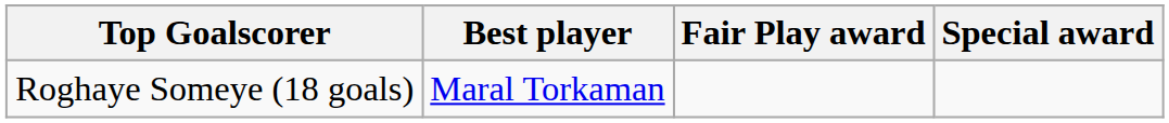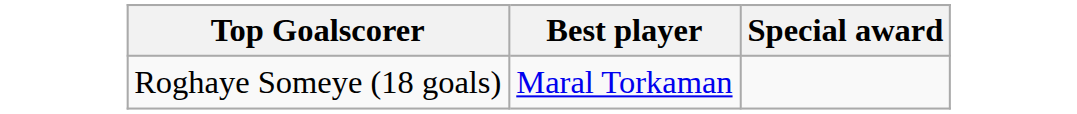- column: Fair Play award
